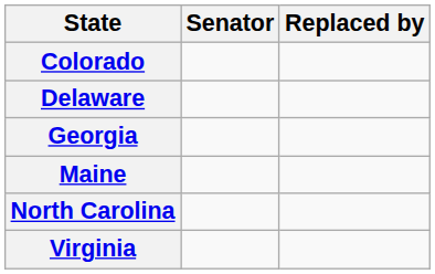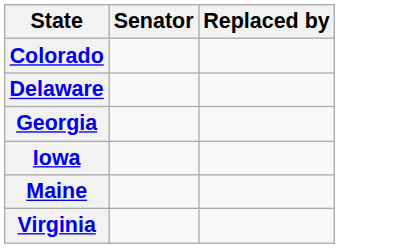+ row: Iowa
- row: North Carolina
